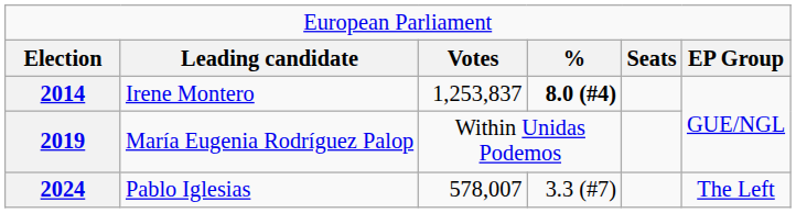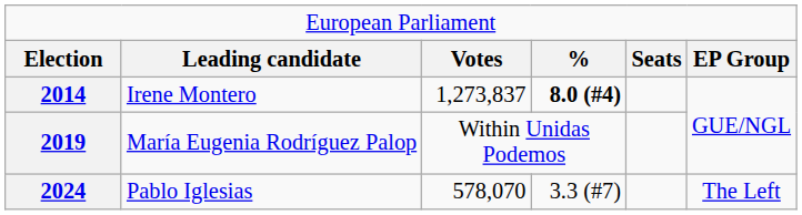2014 | column 3: 1,253,837 -> 1,273,837
2024 | column 3: 578,007 -> 578,070
